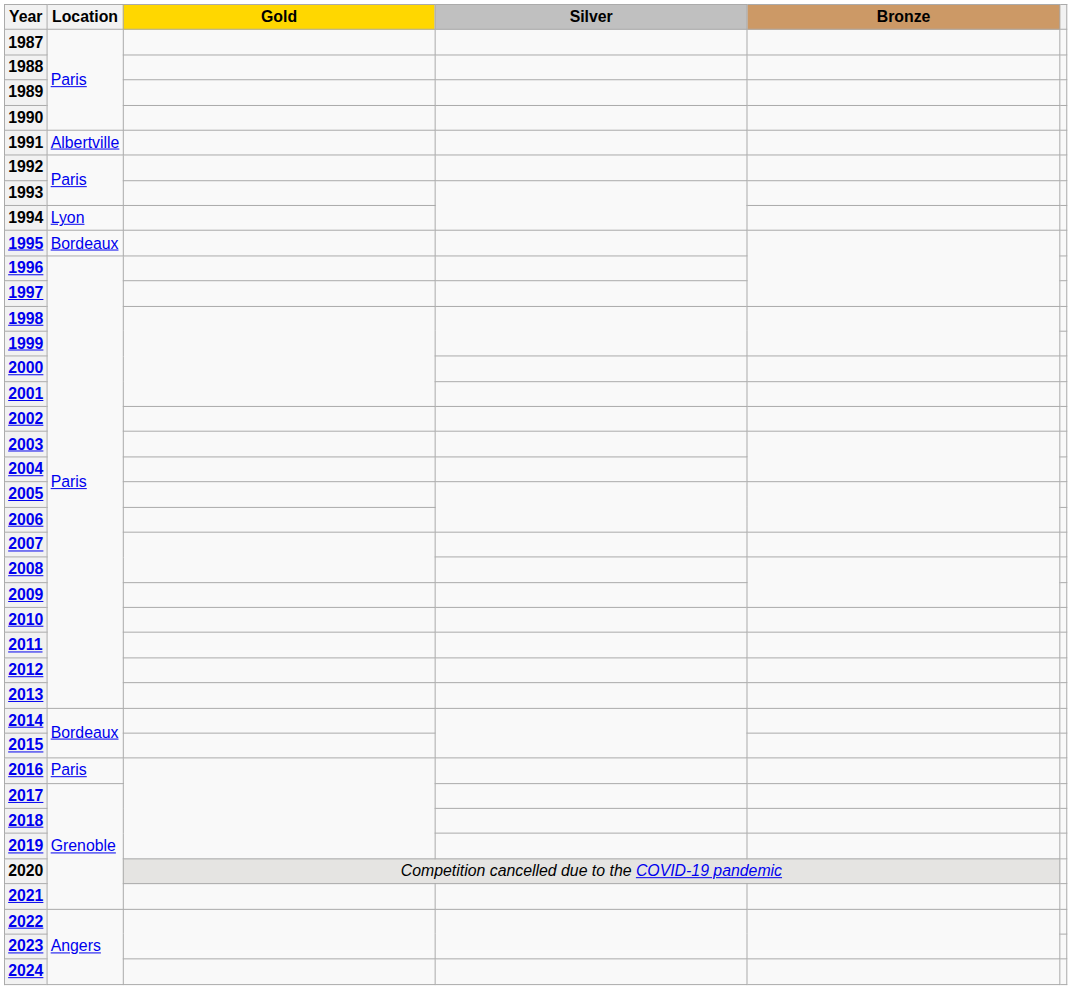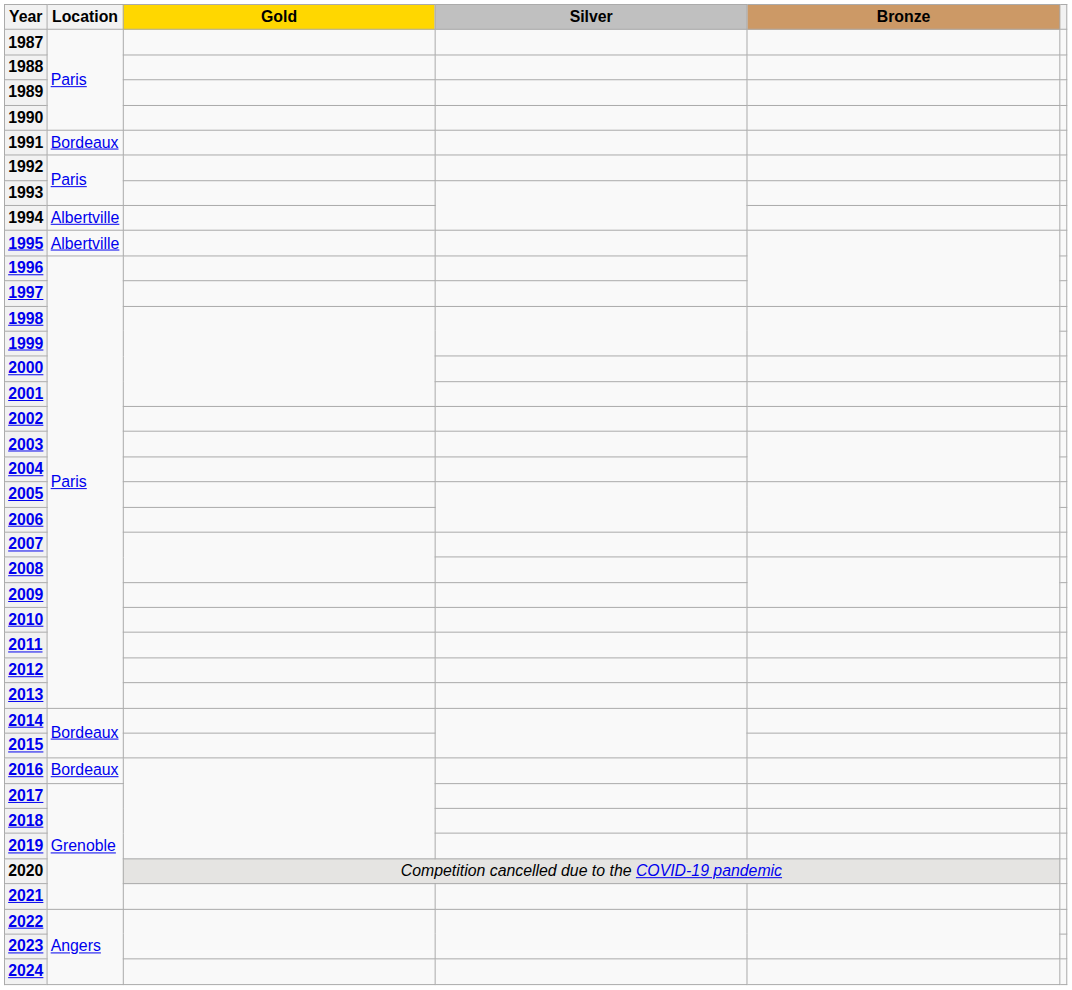1991 | Location: Albertville -> Bordeaux
1994 | Location: Lyon -> Albertville
1995 | Location: Bordeaux -> Albertville
2016 | Location: Paris -> Bordeaux
